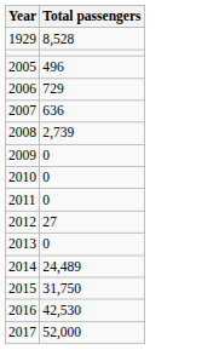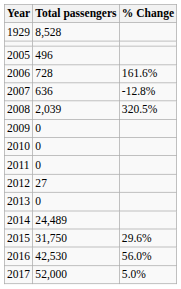+ column: % Change | 161.6% | -12.8% | 320.5% | 29.6% | 56.0% | 5.0%
2006 | Total passengers: 729 -> 728
2008 | Total passengers: 2,739 -> 2,039
